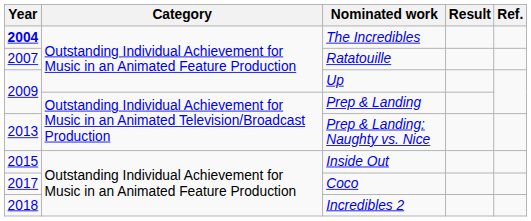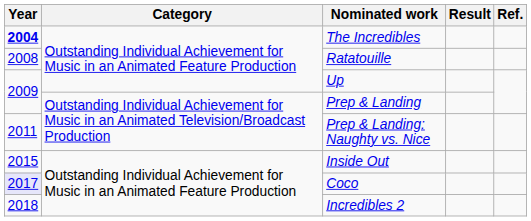Ratatouille | Year: 2007 -> 2008
Prep & Landing: Naughty vs. Nice | Year: 2013 -> 2011
Coco | Year: no background -> lavender background
